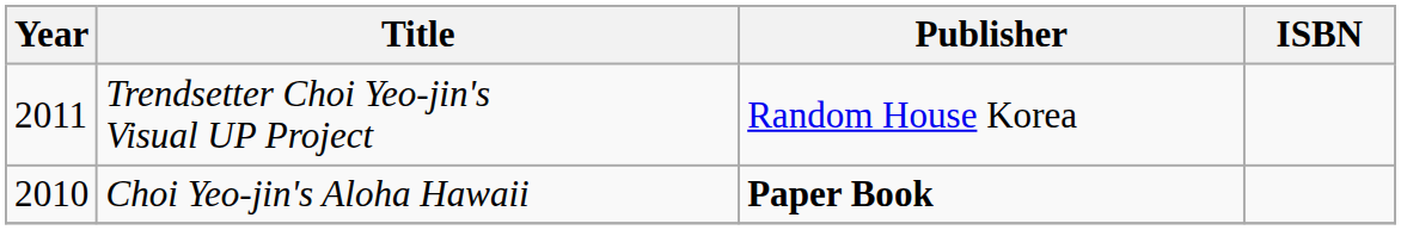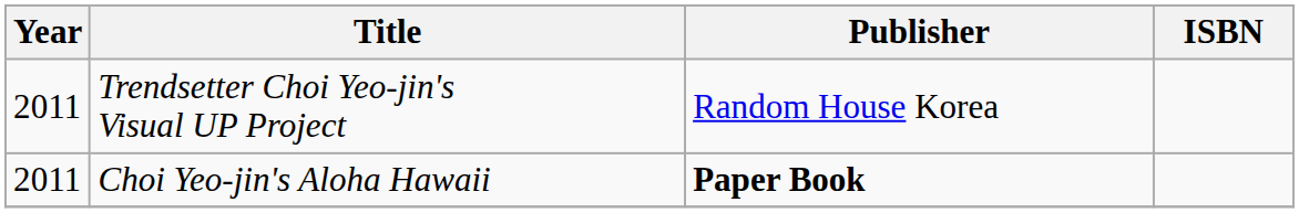Choi Yeo-jin's Aloha Hawaii | Year: 2010 -> 2011
